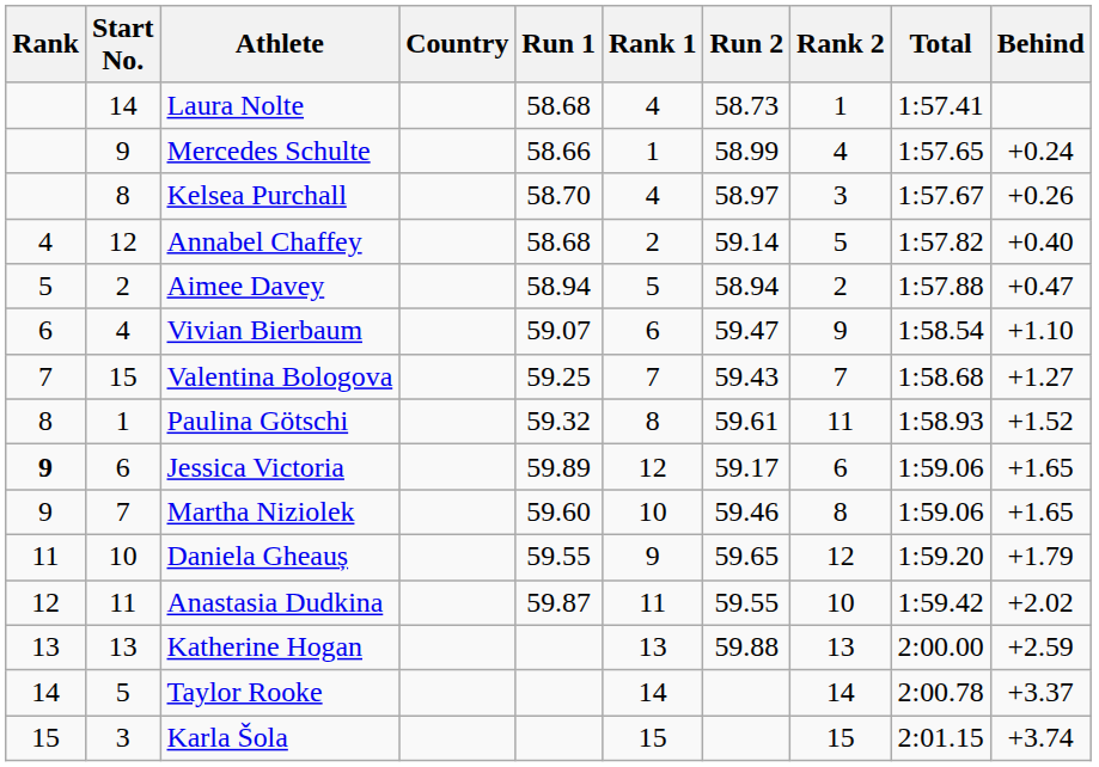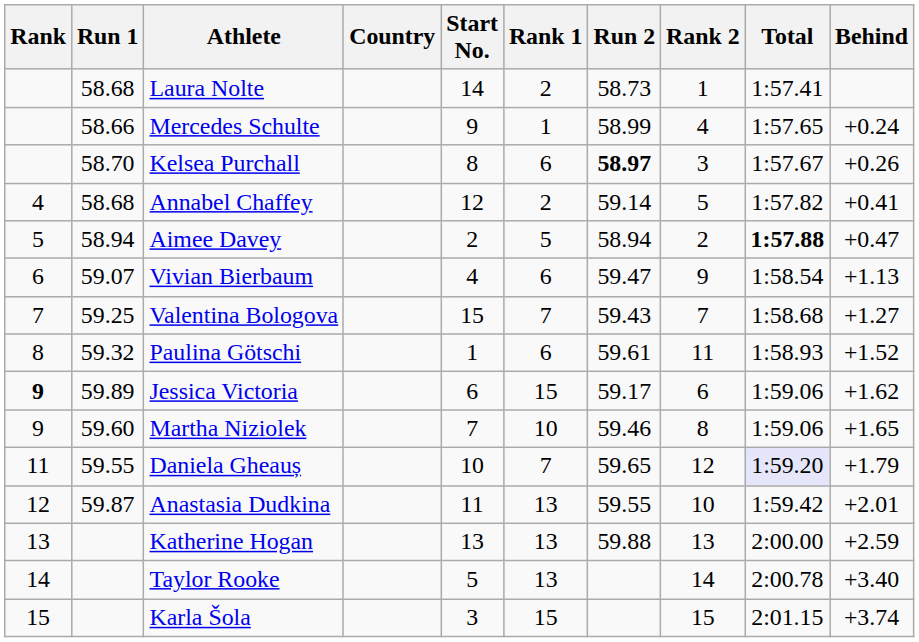columns swapped: Start No. <-> Run 1
Laura Nolte | Rank 1: 4 -> 2
Kelsea Purchall | Rank 1: 4 -> 6
Kelsea Purchall | Run 2: normal -> bold
Annabel Chaffey | Behind: +0.40 -> +0.41
Aimee Davey | Total: normal -> bold
Vivian Bierbaum | Behind: +1.10 -> +1.13
Paulina Götschi | Rank 1: 8 -> 6
Jessica Victoria | Rank 1: 12 -> 15
Jessica Victoria | Behind: +1.65 -> +1.62
Daniela Gheauș | Rank 1: 9 -> 7
Daniela Gheauș | Total: no background -> lavender background
Anastasia Dudkina | Rank 1: 11 -> 13
Anastasia Dudkina | Behind: +2.02 -> +2.01
Taylor Rooke | Rank 1: 14 -> 13
Taylor Rooke | Behind: +3.37 -> +3.40
